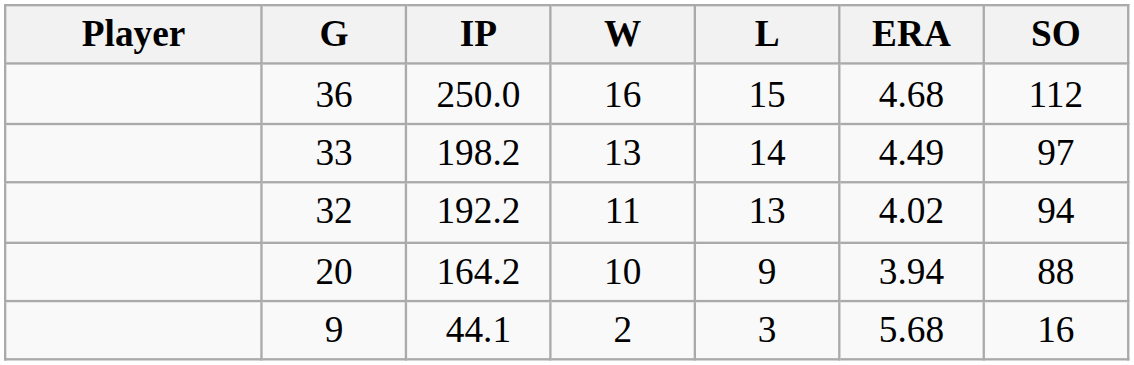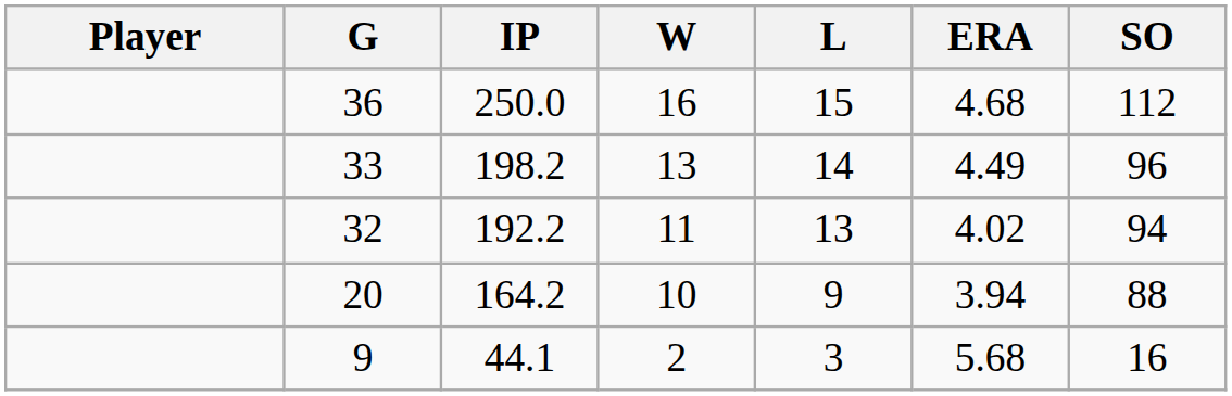198.2 | SO: 97 -> 96
